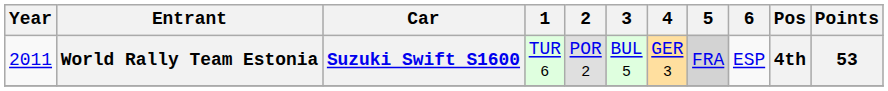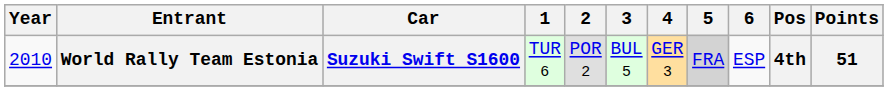World Rally Team Estonia | Year: 2011 -> 2010
World Rally Team Estonia | Points: 53 -> 51
